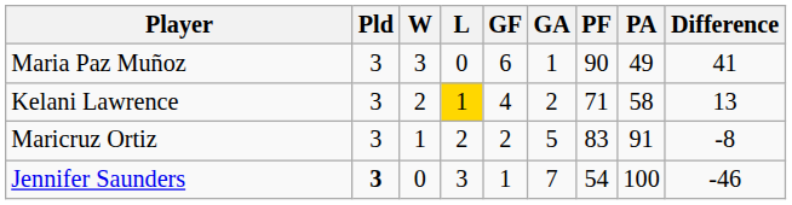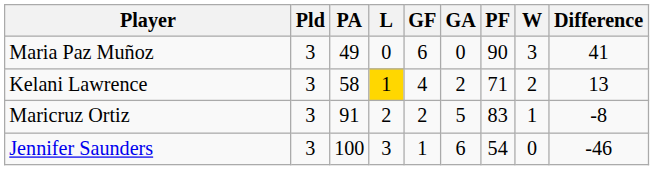columns swapped: W <-> PA
Maria Paz Muñoz | GA: 1 -> 0
Jennifer Saunders | Pld: bold -> normal
Jennifer Saunders | GA: 7 -> 6
